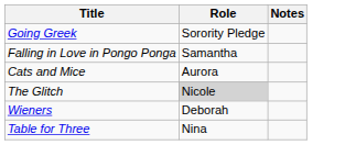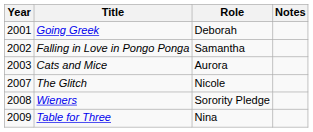+ column: Year | 2001 | 2002 | 2003 | 2007 | 2008 | 2009
Going Greek | Role: Sorority Pledge -> Deborah
The Glitch | Role: lightgrey background -> no background
Wieners | Role: Deborah -> Sorority Pledge
